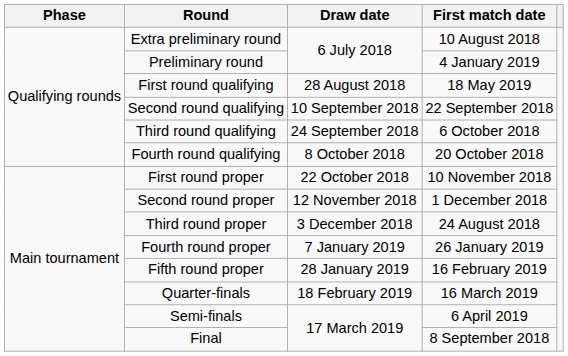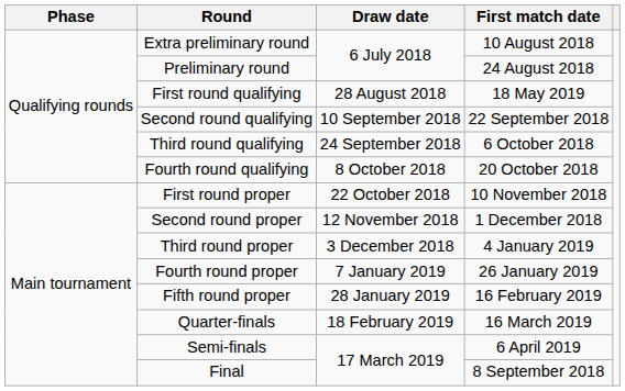Preliminary round | First match date: 4 January 2019 -> 24 August 2018
Third round proper | First match date: 24 August 2018 -> 4 January 2019
